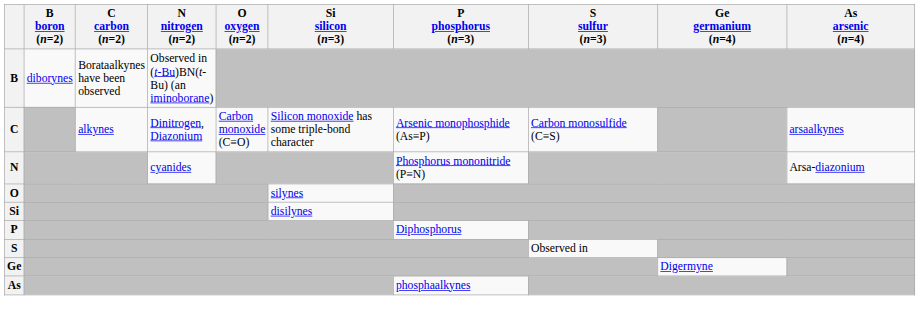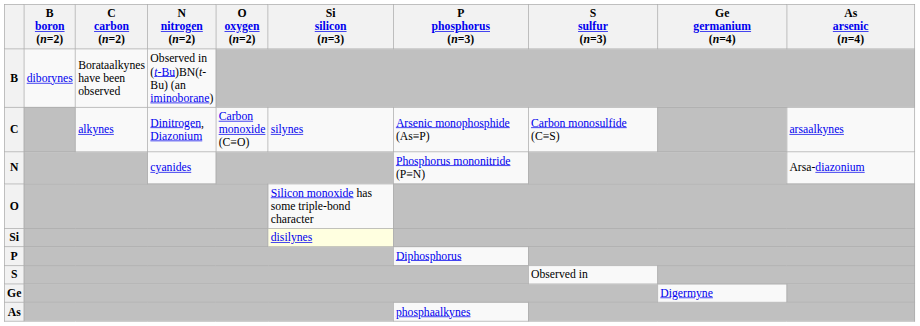C | Si silicon (n=3): Silicon monoxide has some triple-bond character -> silynes
O | Si silicon (n=3): silynes -> Silicon monoxide has some triple-bond character
Si | Si silicon (n=3): no background -> lightyellow background
